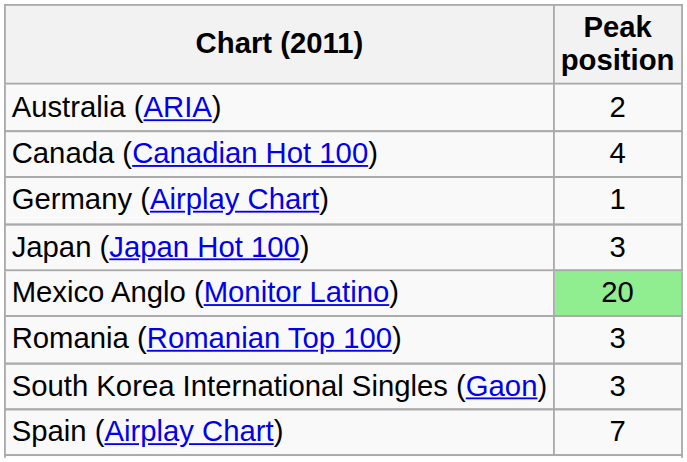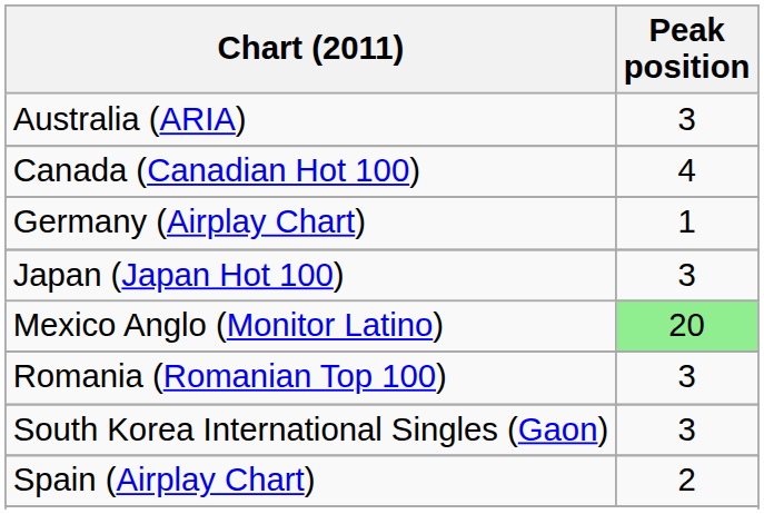Australia (ARIA) | Peak position: 2 -> 3
Spain (Airplay Chart) | Peak position: 7 -> 2
